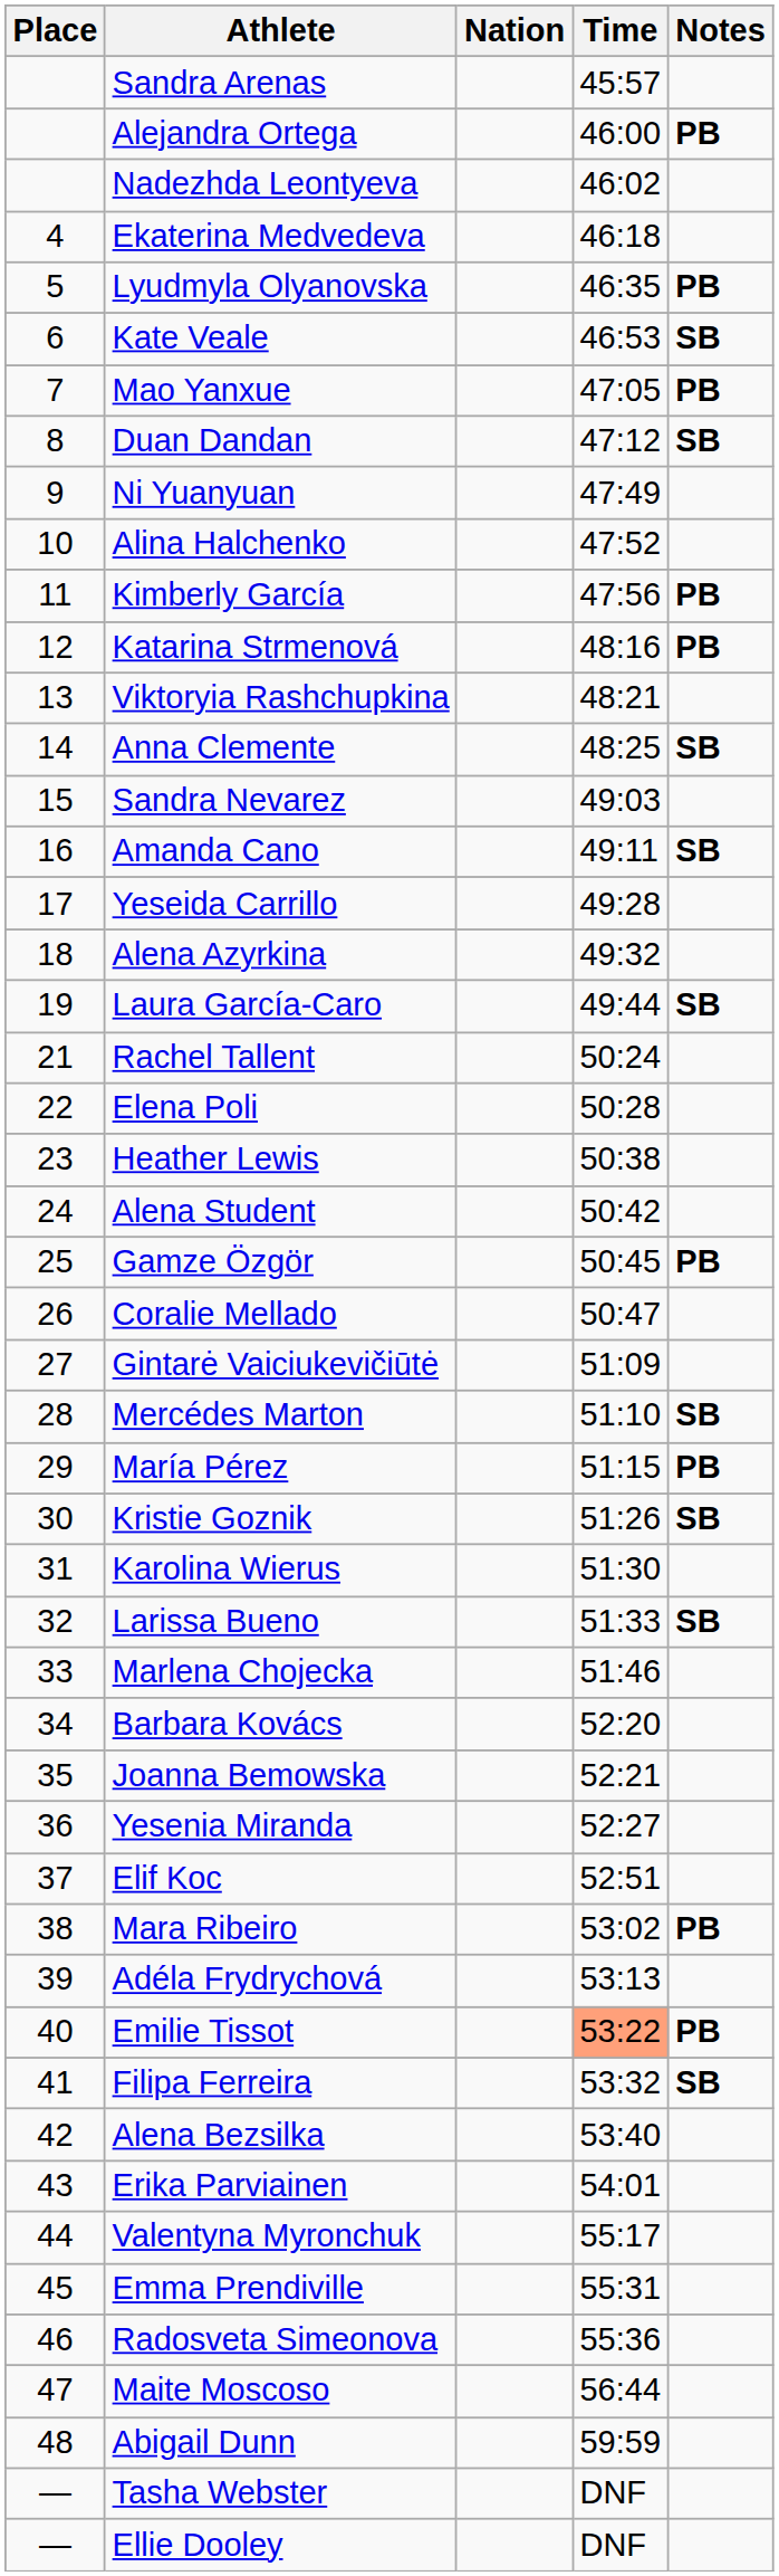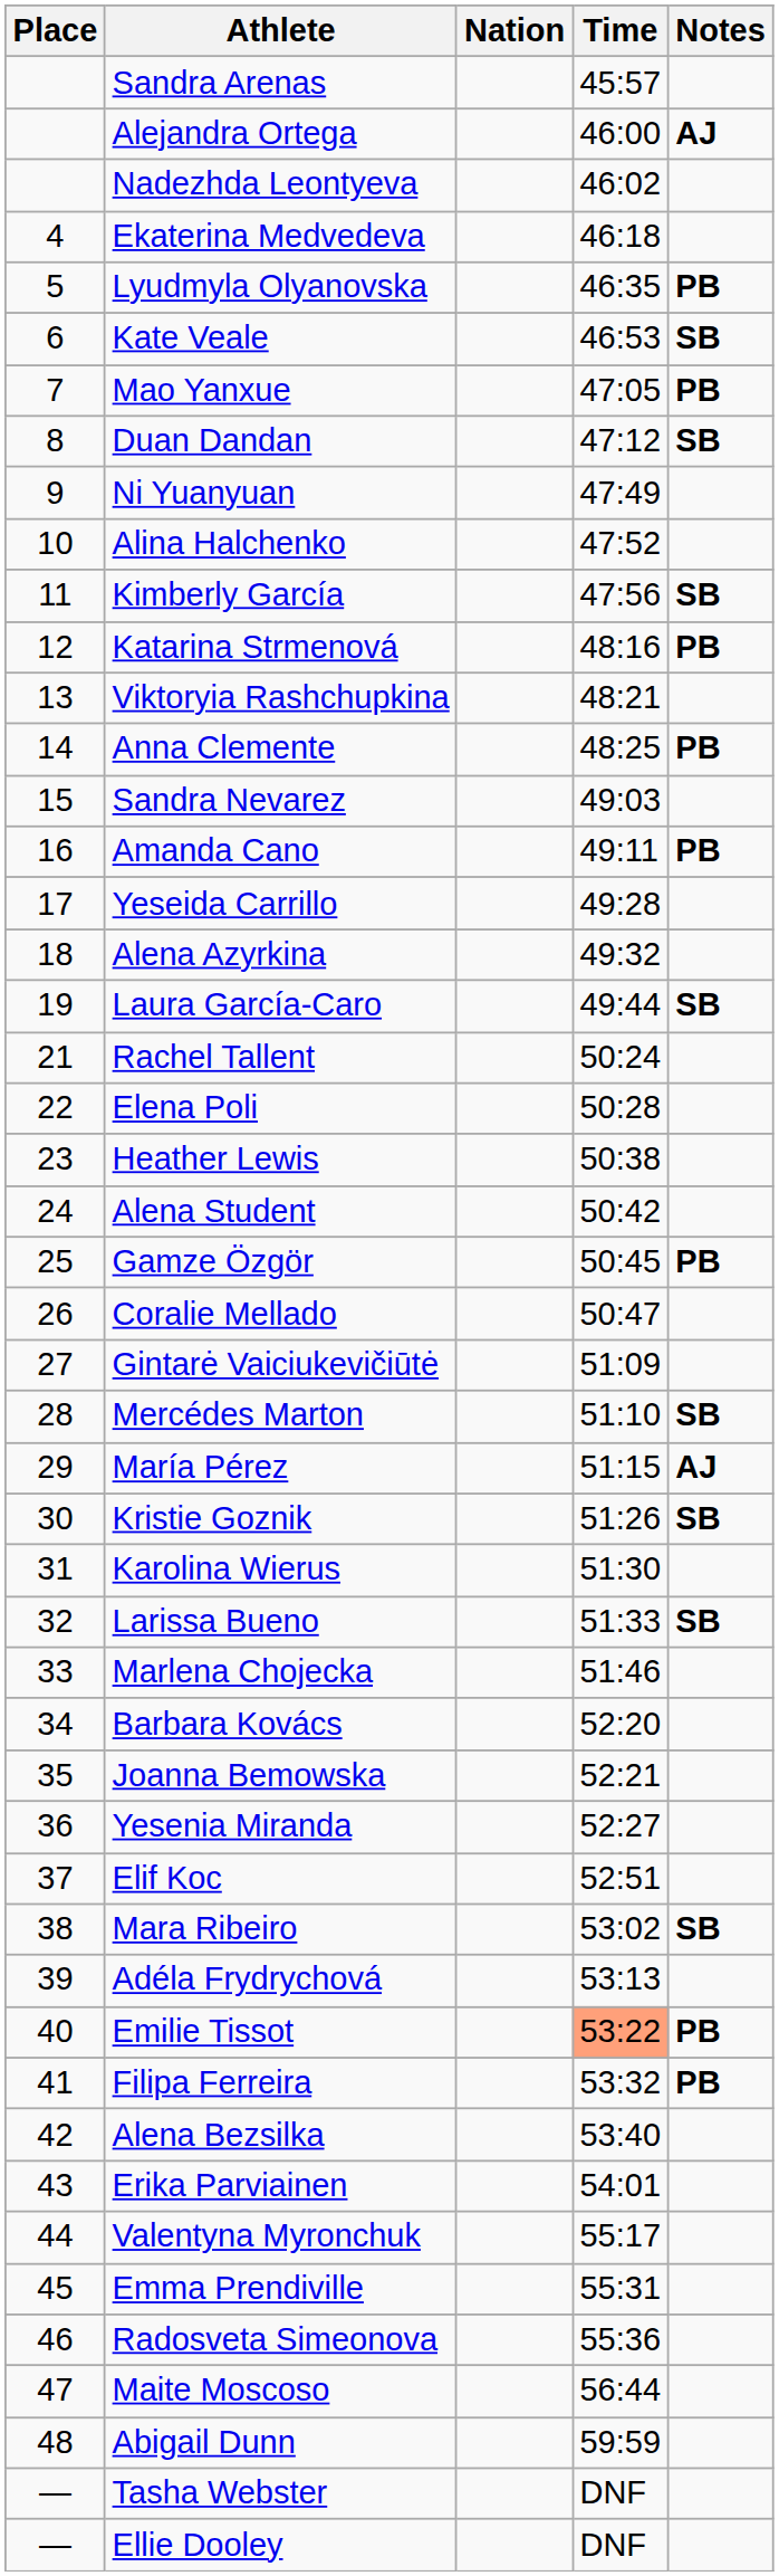Alejandra Ortega | Notes: PB -> AJ
Kimberly García | Notes: PB -> SB
Anna Clemente | Notes: SB -> PB
Amanda Cano | Notes: SB -> PB
María Pérez | Notes: PB -> AJ
Mara Ribeiro | Notes: PB -> SB
Filipa Ferreira | Notes: SB -> PB
